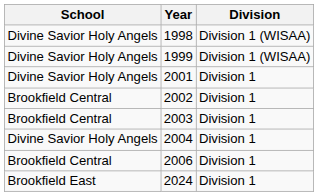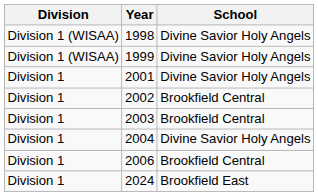columns swapped: School <-> Division
